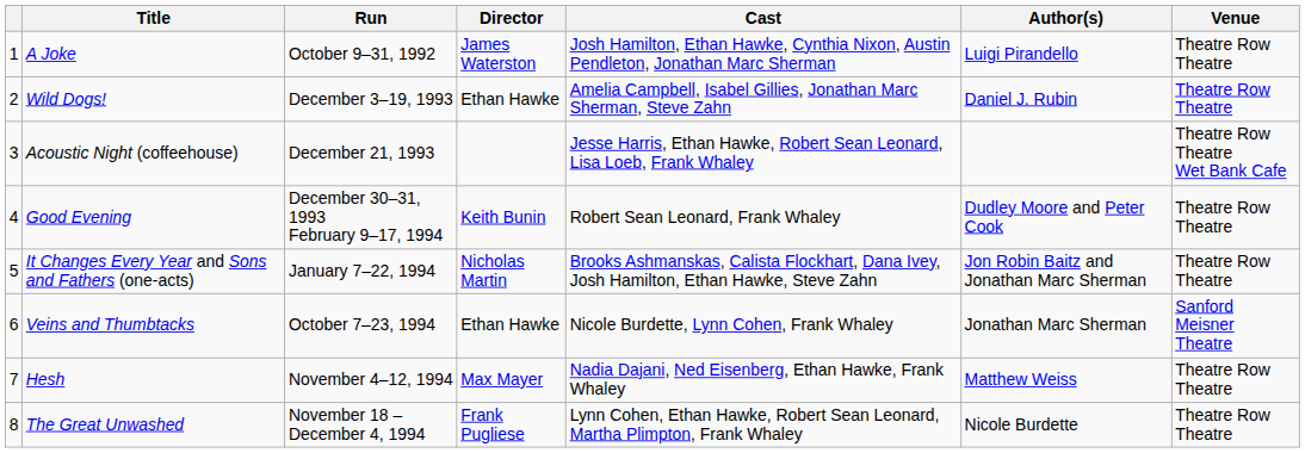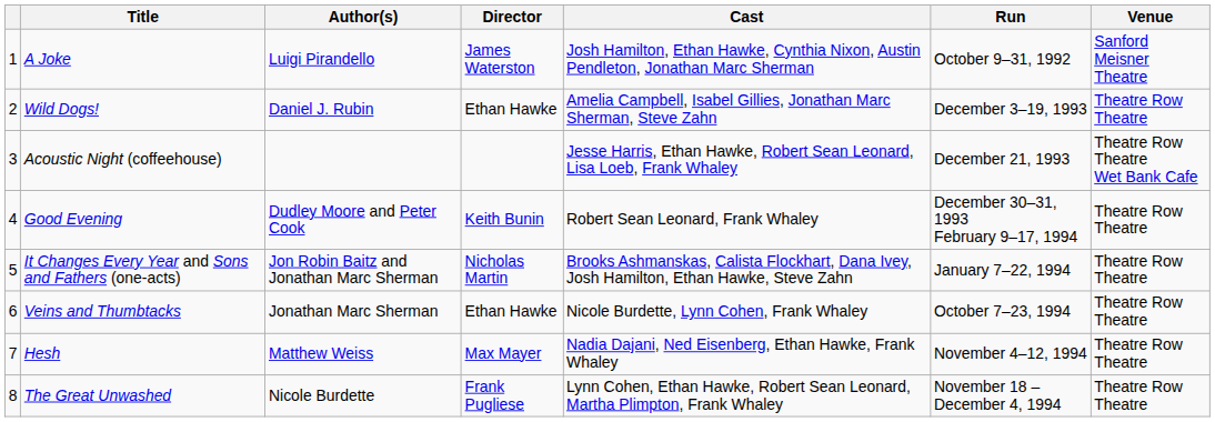columns swapped: Author(s) <-> Run
A Joke | Venue: Theatre Row Theatre -> Sanford Meisner Theatre
Veins and Thumbtacks | Venue: Sanford Meisner Theatre -> Theatre Row Theatre
